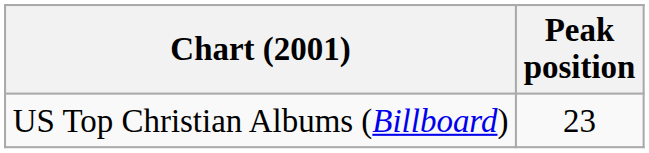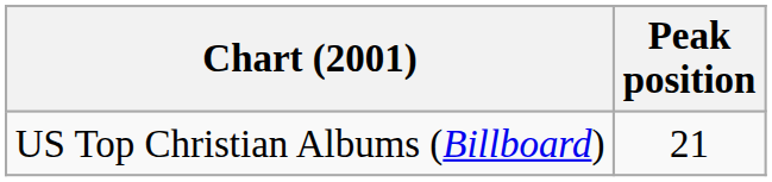US Top Christian Albums (Billboard) | Peak position: 23 -> 21
